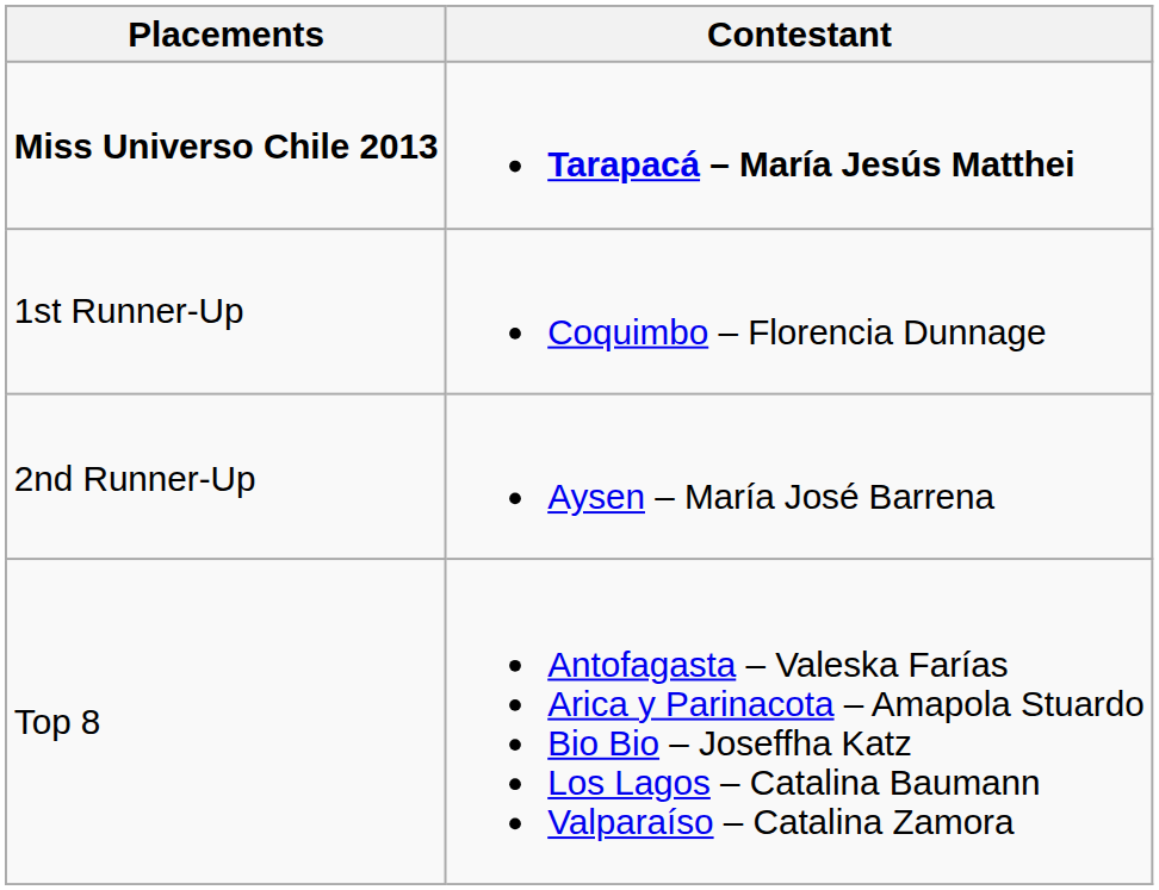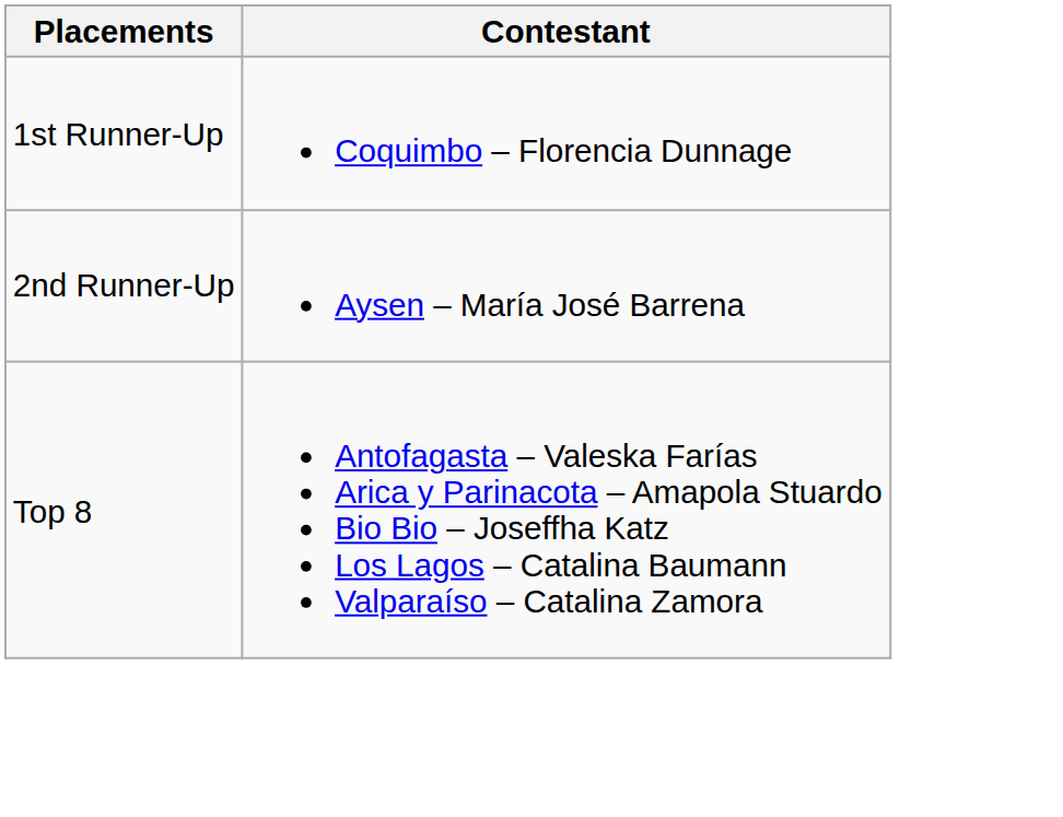- row: Miss Universo Chile 2013 | Tarapacá – María Jesús Matthei
